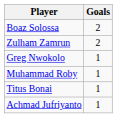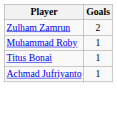- row: Boaz Solossa | 2
- row: Greg Nwokolo | 1
